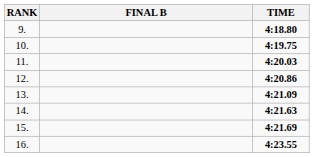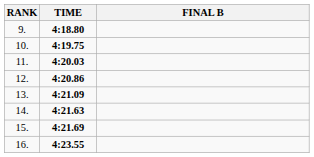columns swapped: FINAL B <-> TIME
